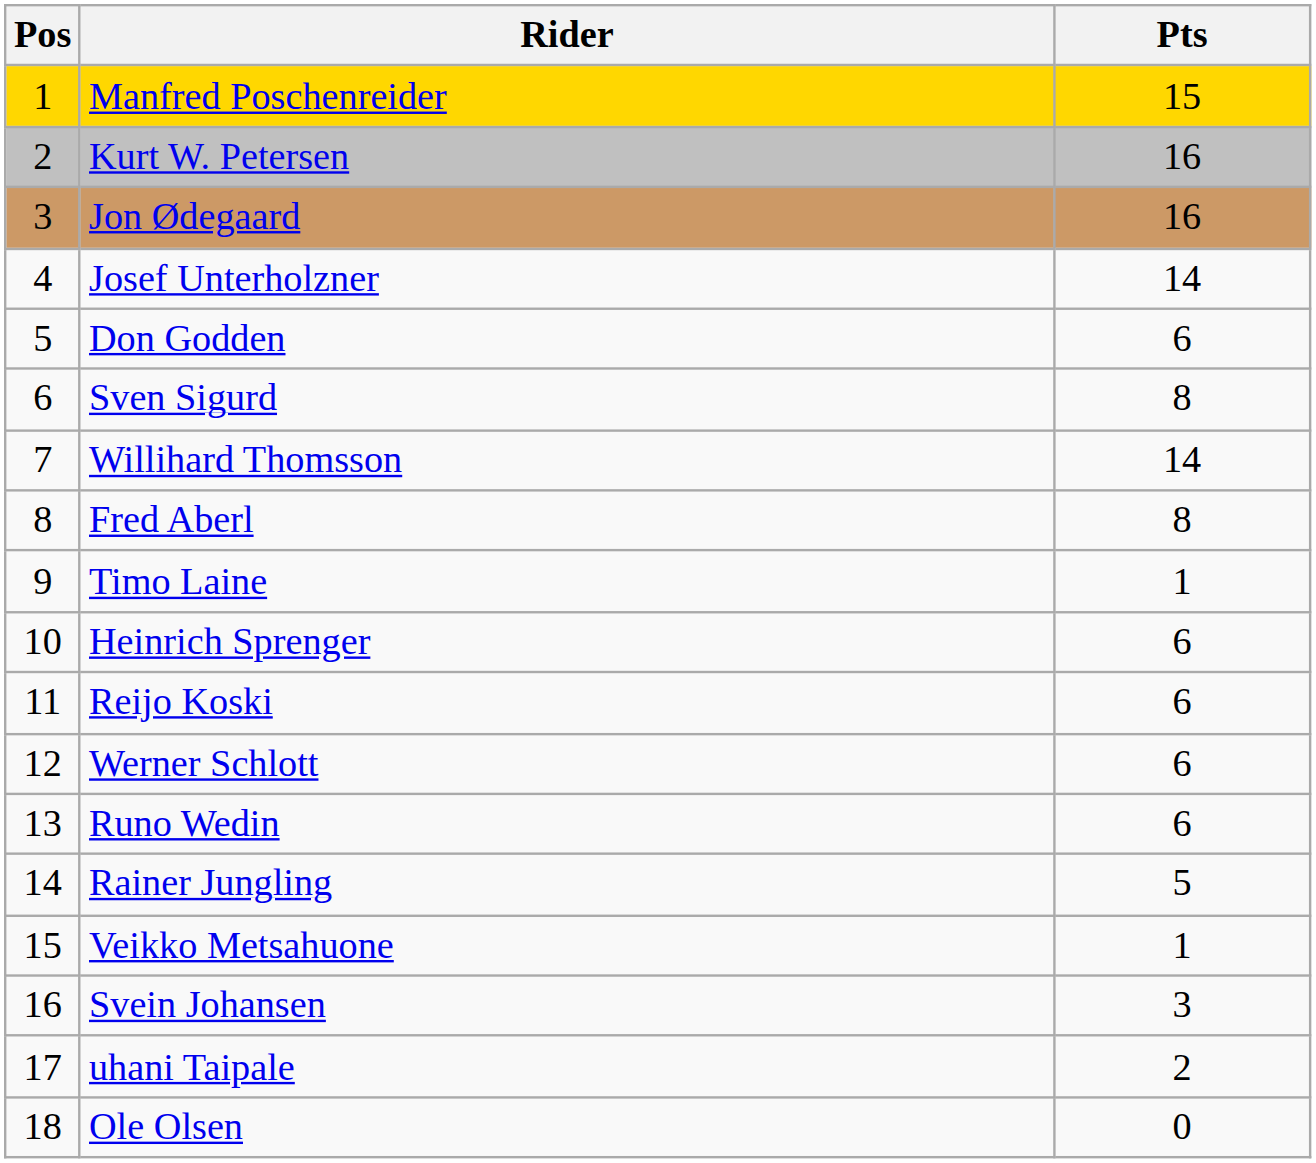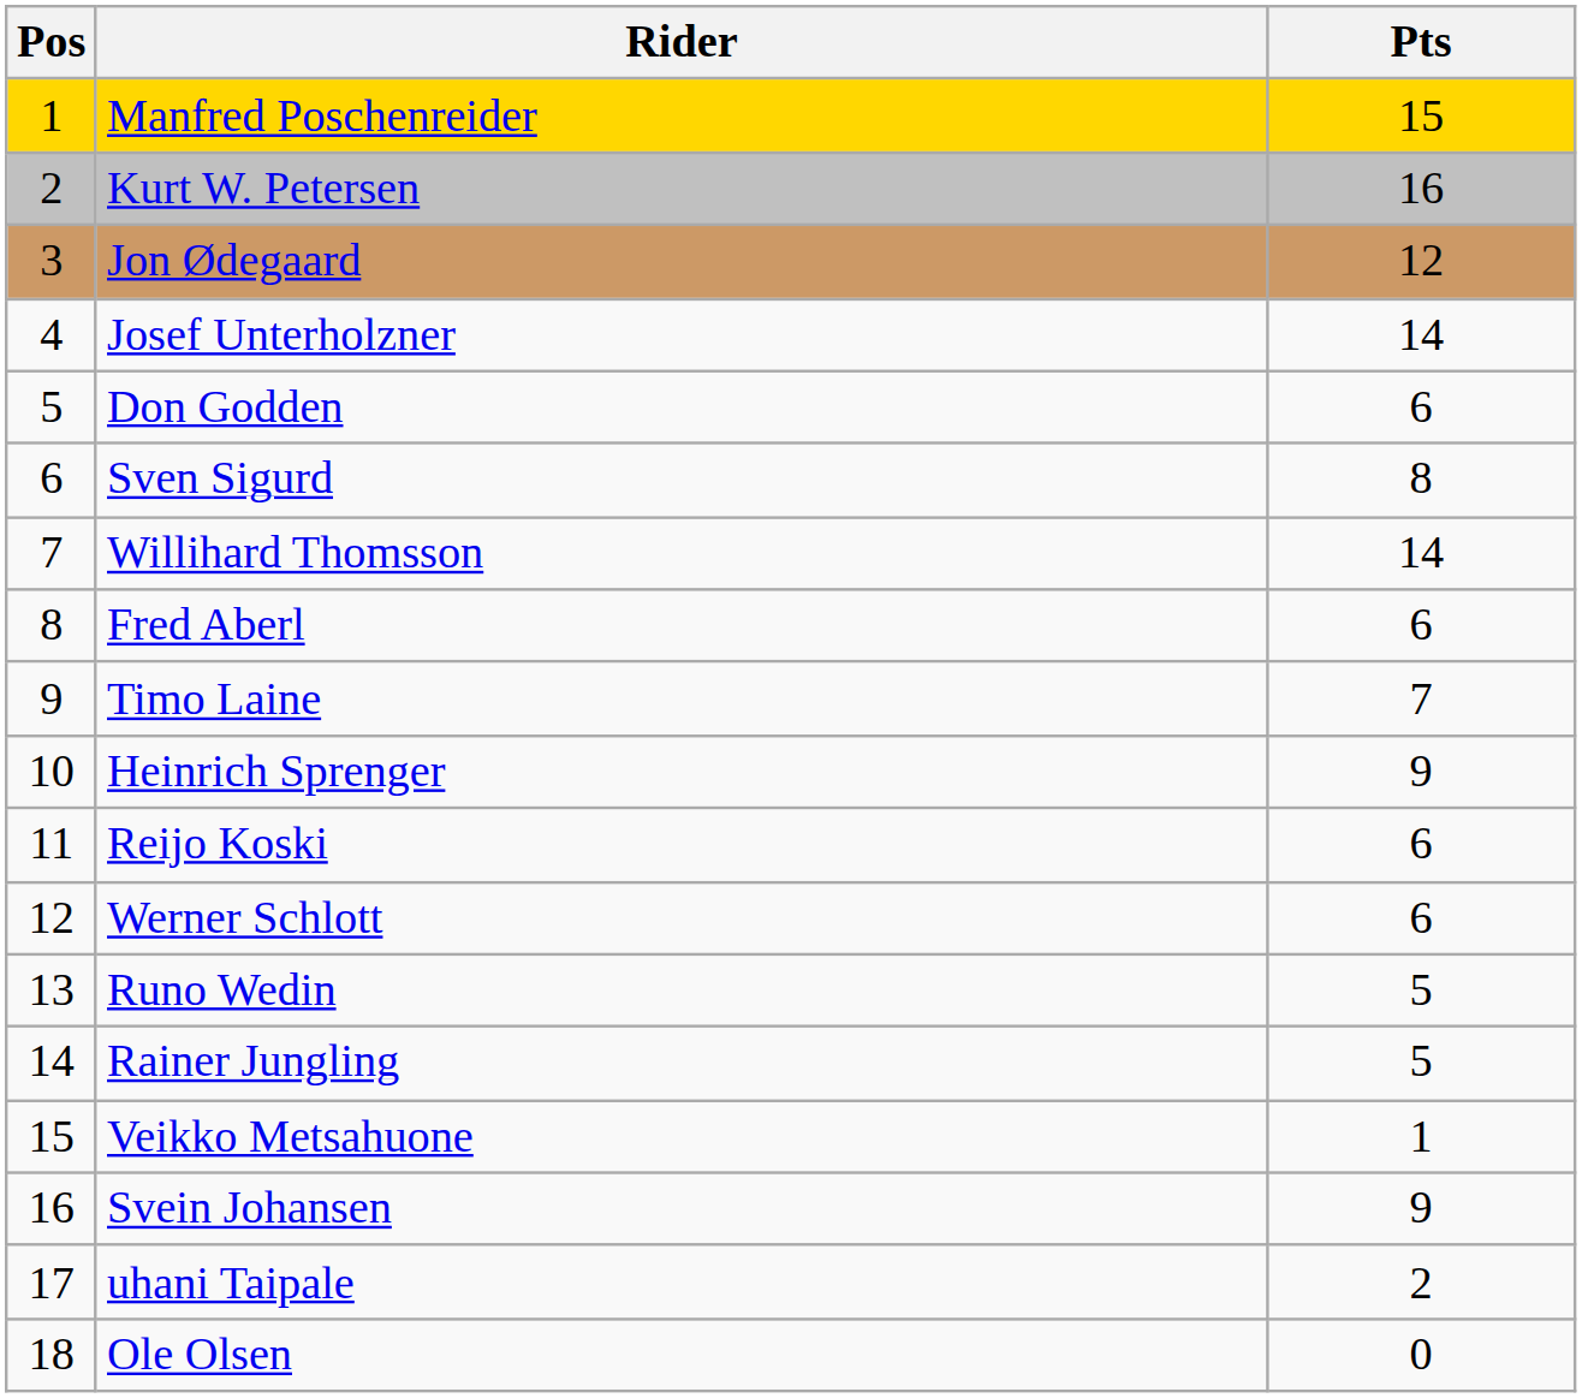Jon Ødegaard | Pts: 16 -> 12
Fred Aberl | Pts: 8 -> 6
Timo Laine | Pts: 1 -> 7
Heinrich Sprenger | Pts: 6 -> 9
Runo Wedin | Pts: 6 -> 5
Svein Johansen | Pts: 3 -> 9
